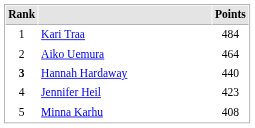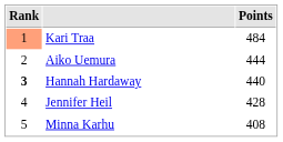Kari Traa | Rank: no background -> lightsalmon background
Aiko Uemura | Points: 464 -> 444
Jennifer Heil | Points: 423 -> 428
